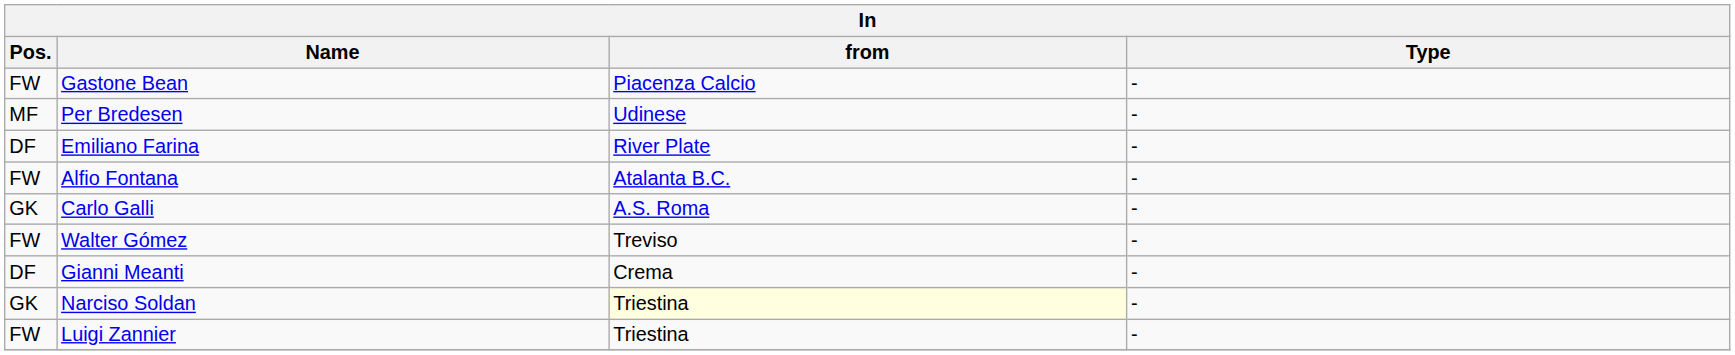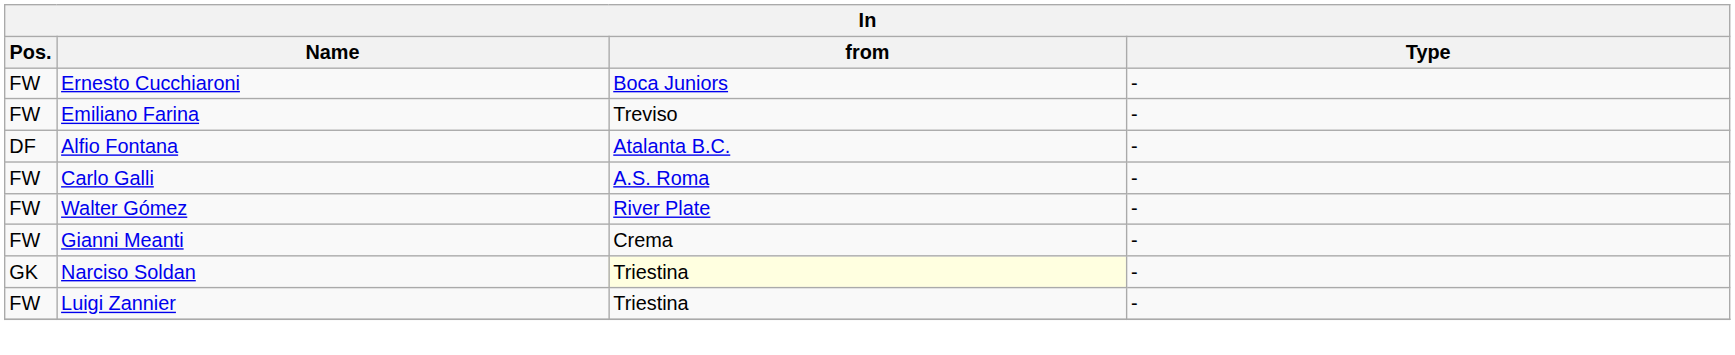- row: FW | Gastone Bean | Piacenza Calcio | -
- row: MF | Per Bredesen | Udinese | -
+ row: FW | Ernesto Cucchiaroni | Boca Juniors | -
Emiliano Farina | Pos.: DF -> FW
Emiliano Farina | from: River Plate -> Treviso
Alfio Fontana | Pos.: FW -> DF
Carlo Galli | Pos.: GK -> FW
Walter Gómez | from: Treviso -> River Plate
Gianni Meanti | Pos.: DF -> FW
